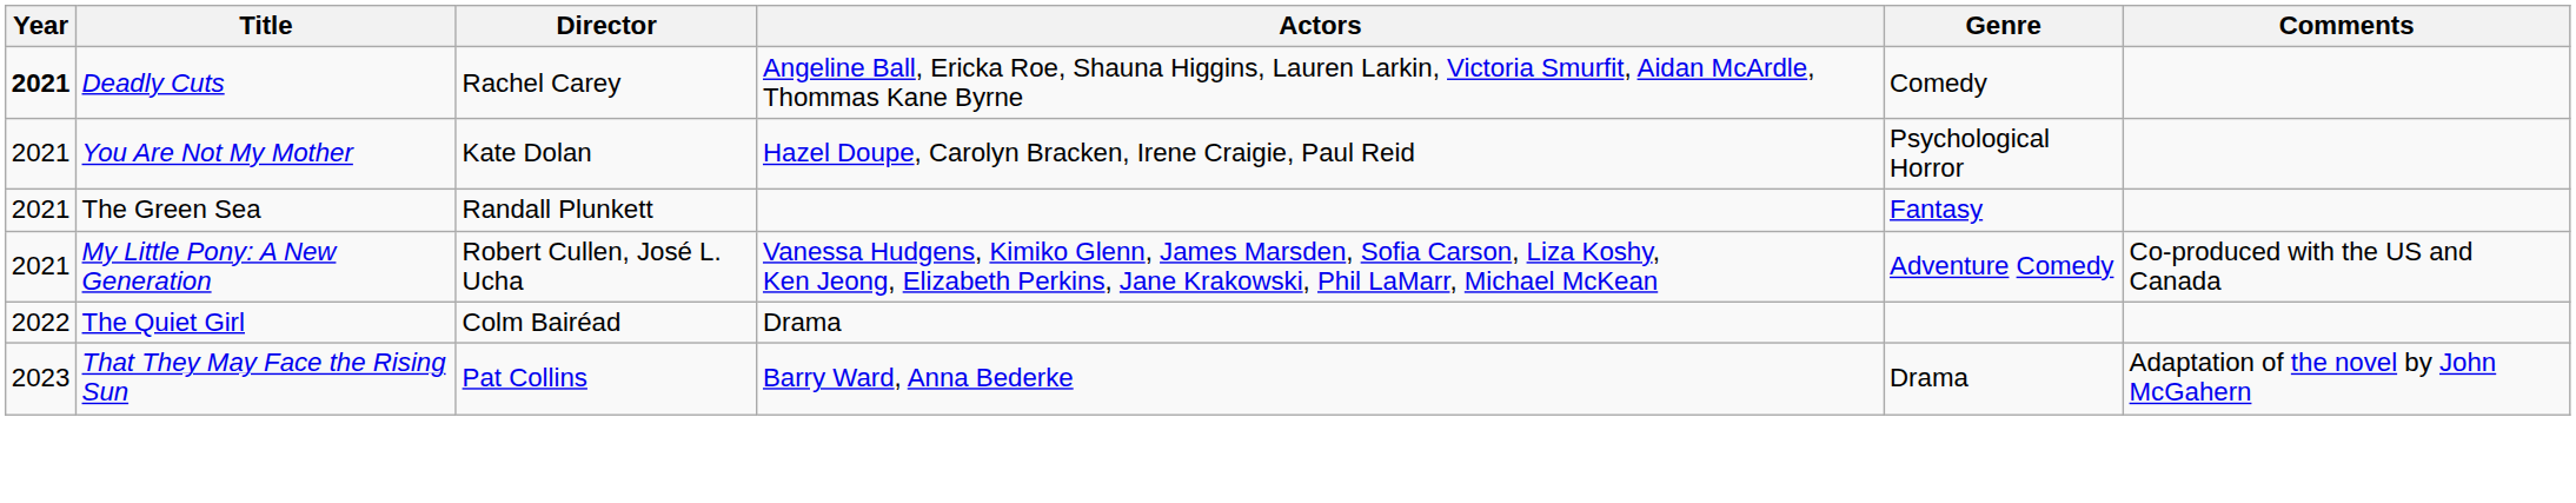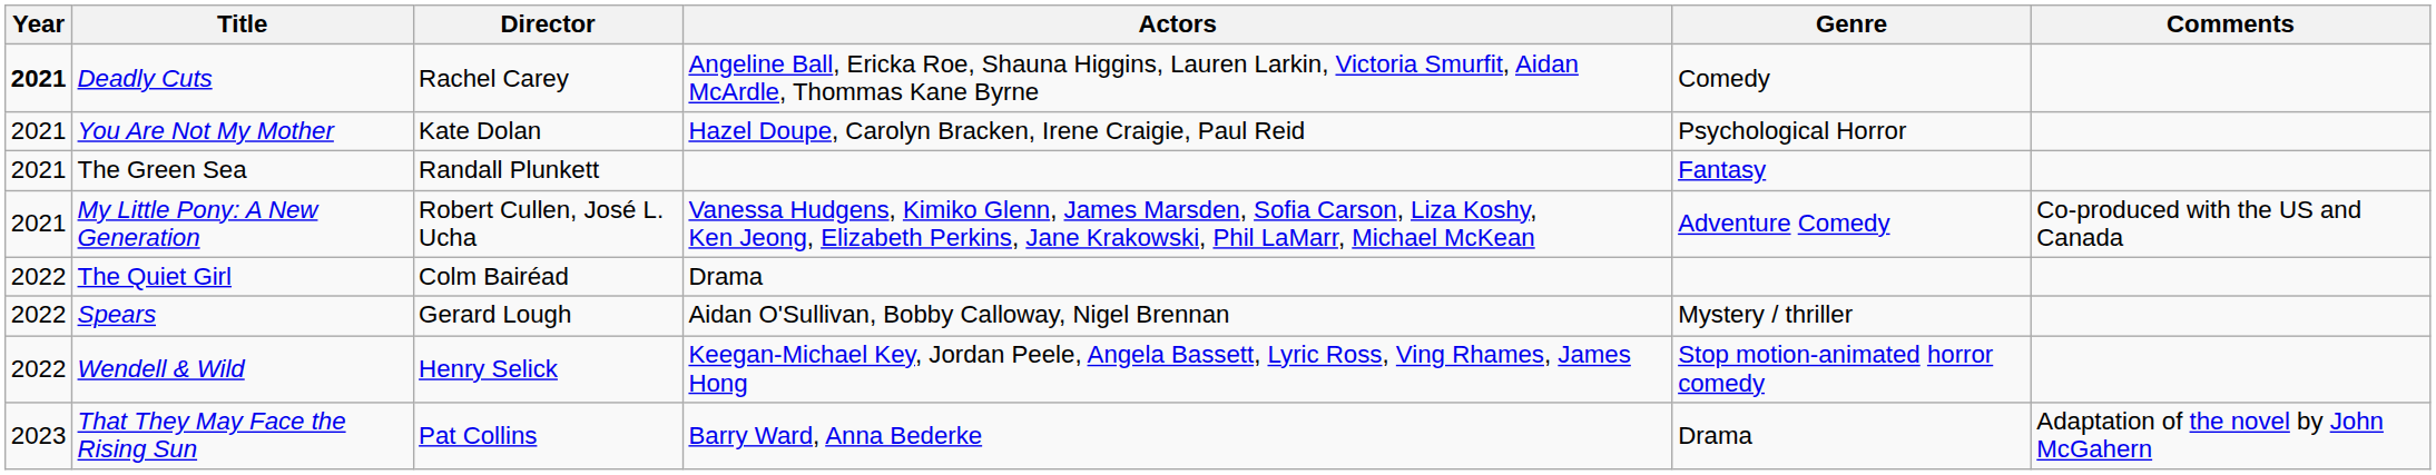+ row: 2022 | Spears | Gerard Lough | Aidan O'Sullivan, Bobby Calloway, Nigel Brennan | Mystery / thriller
+ row: 2022 | Wendell & Wild | Henry Selick | Keegan-Michael Key, Jordan Peele, Angela Bassett, Lyric Ross, Ving Rhames, James Hong | Stop motion-animated horror comedy
